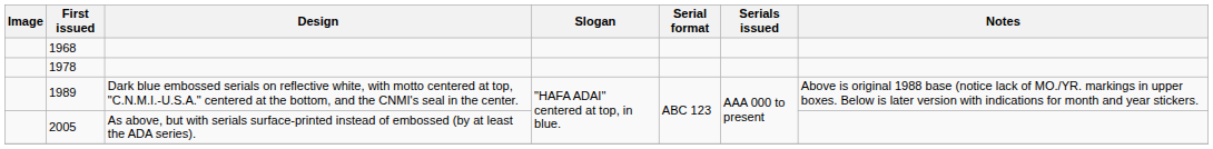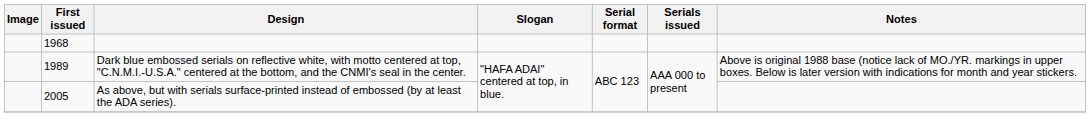- row: 1978
